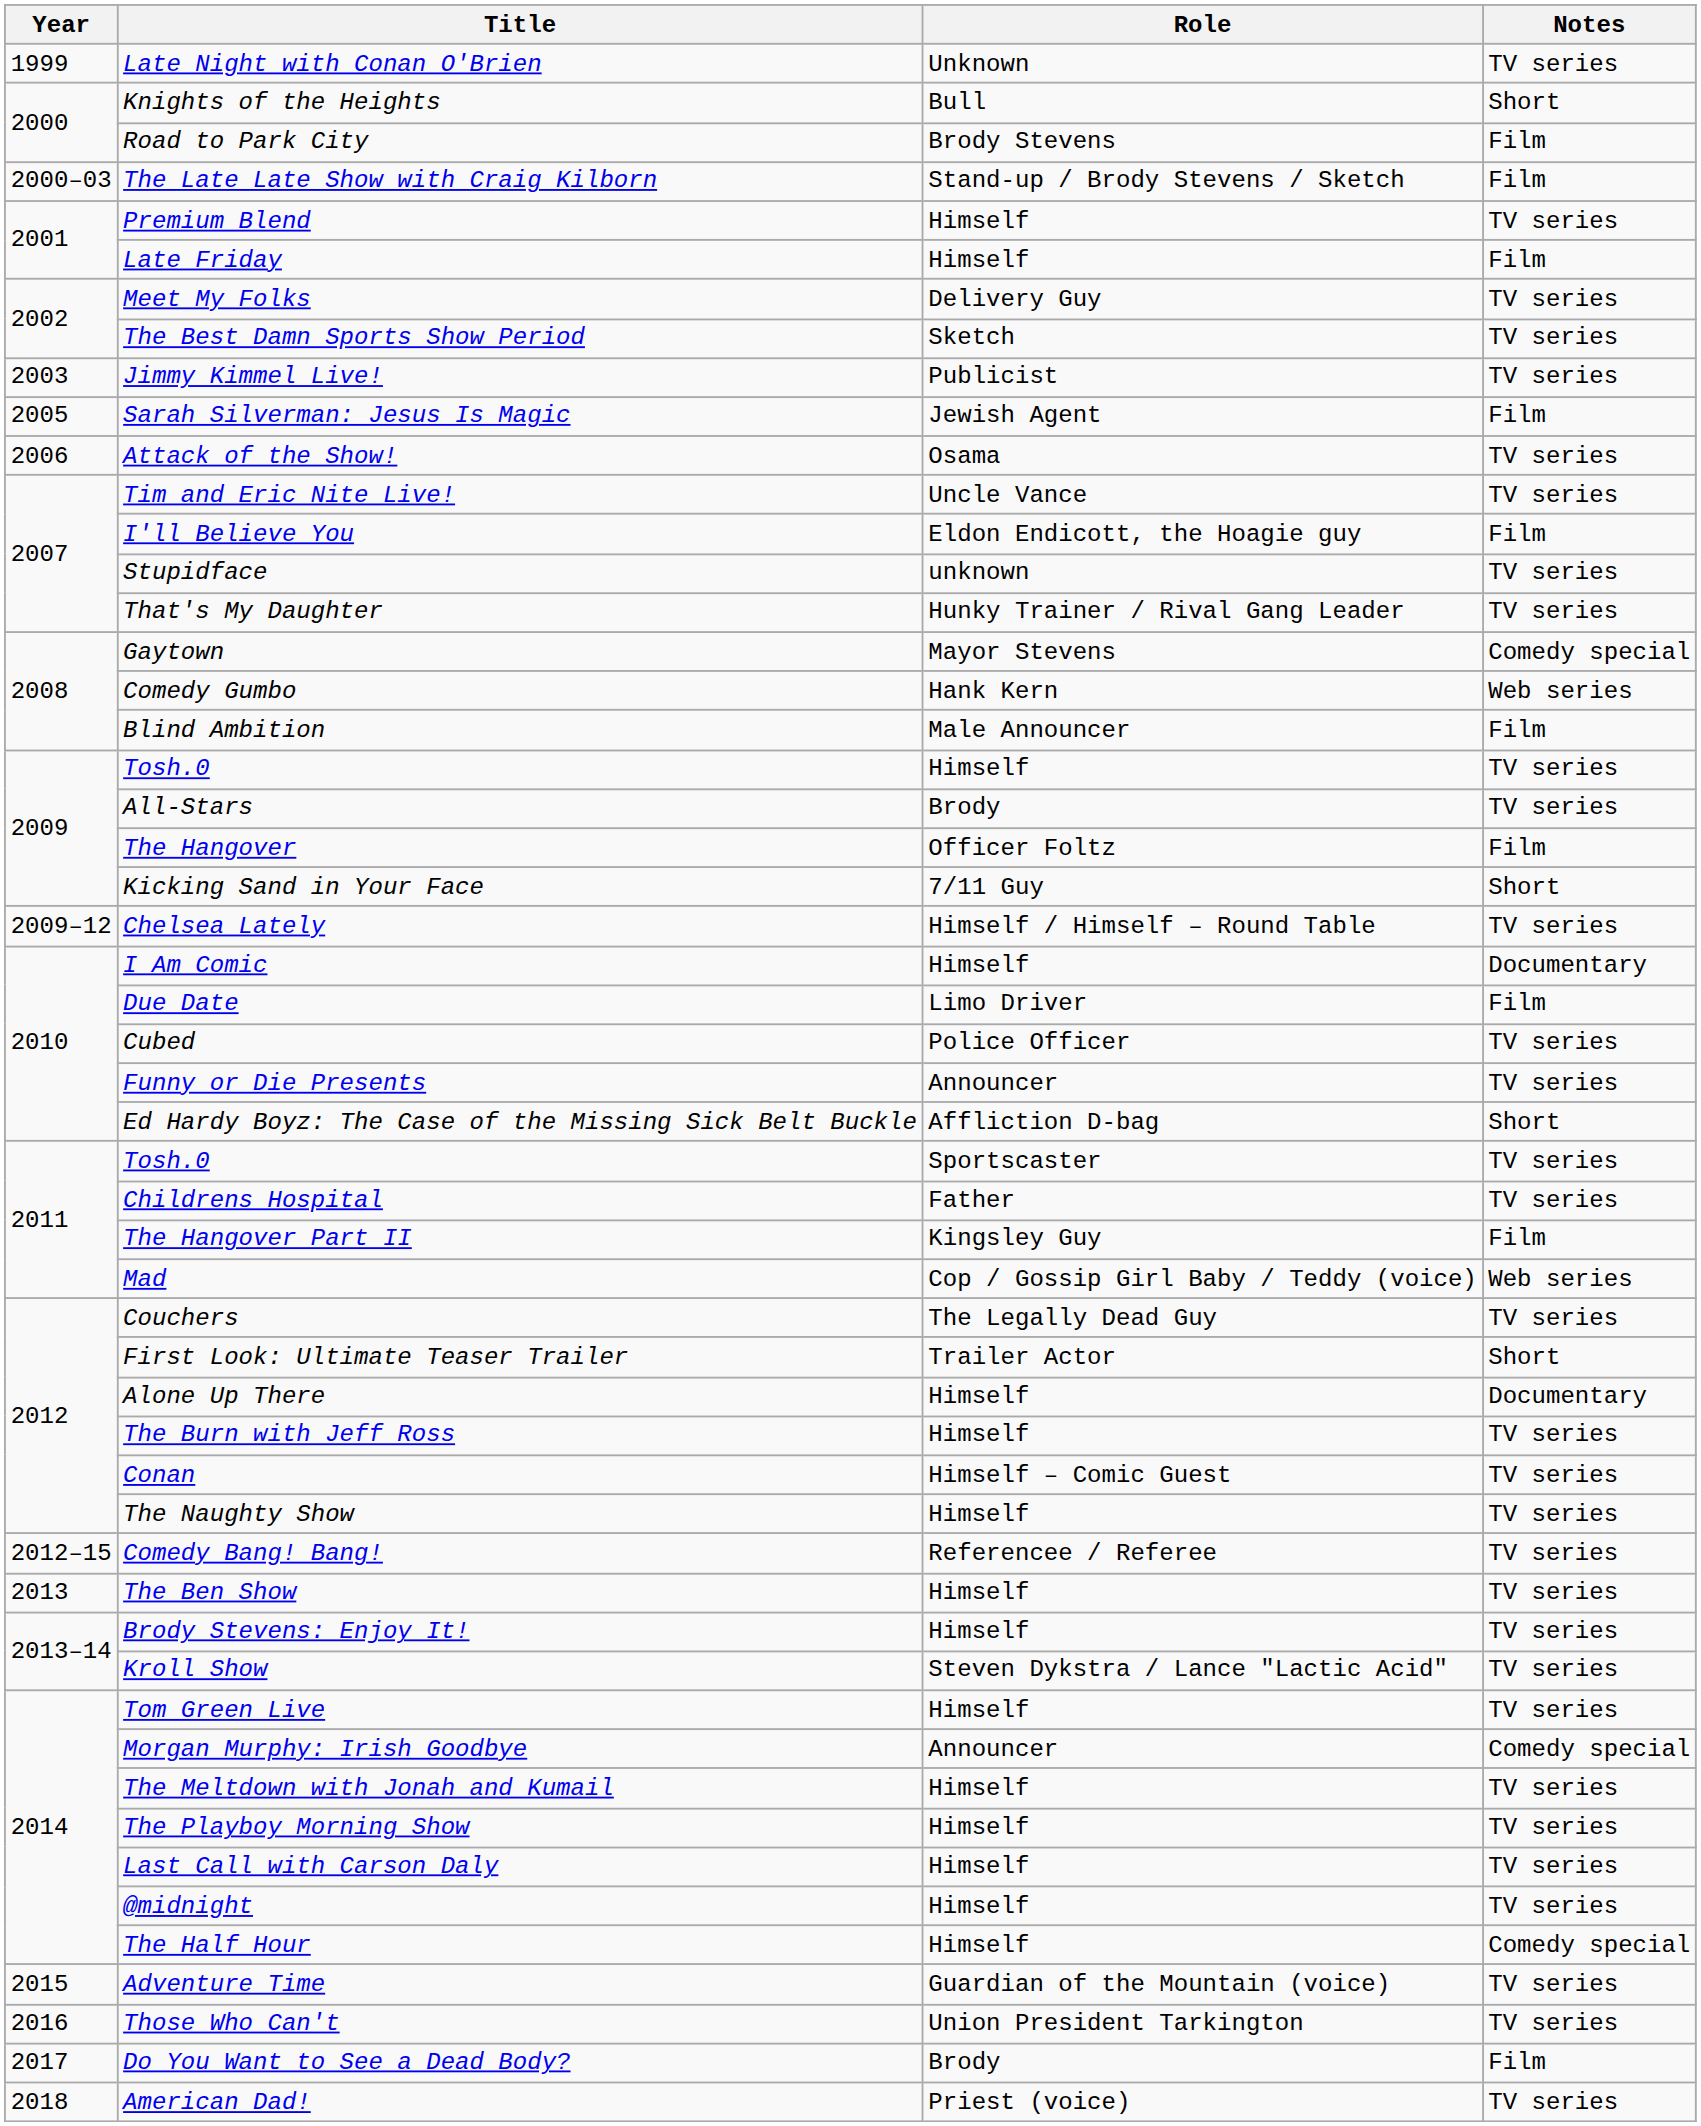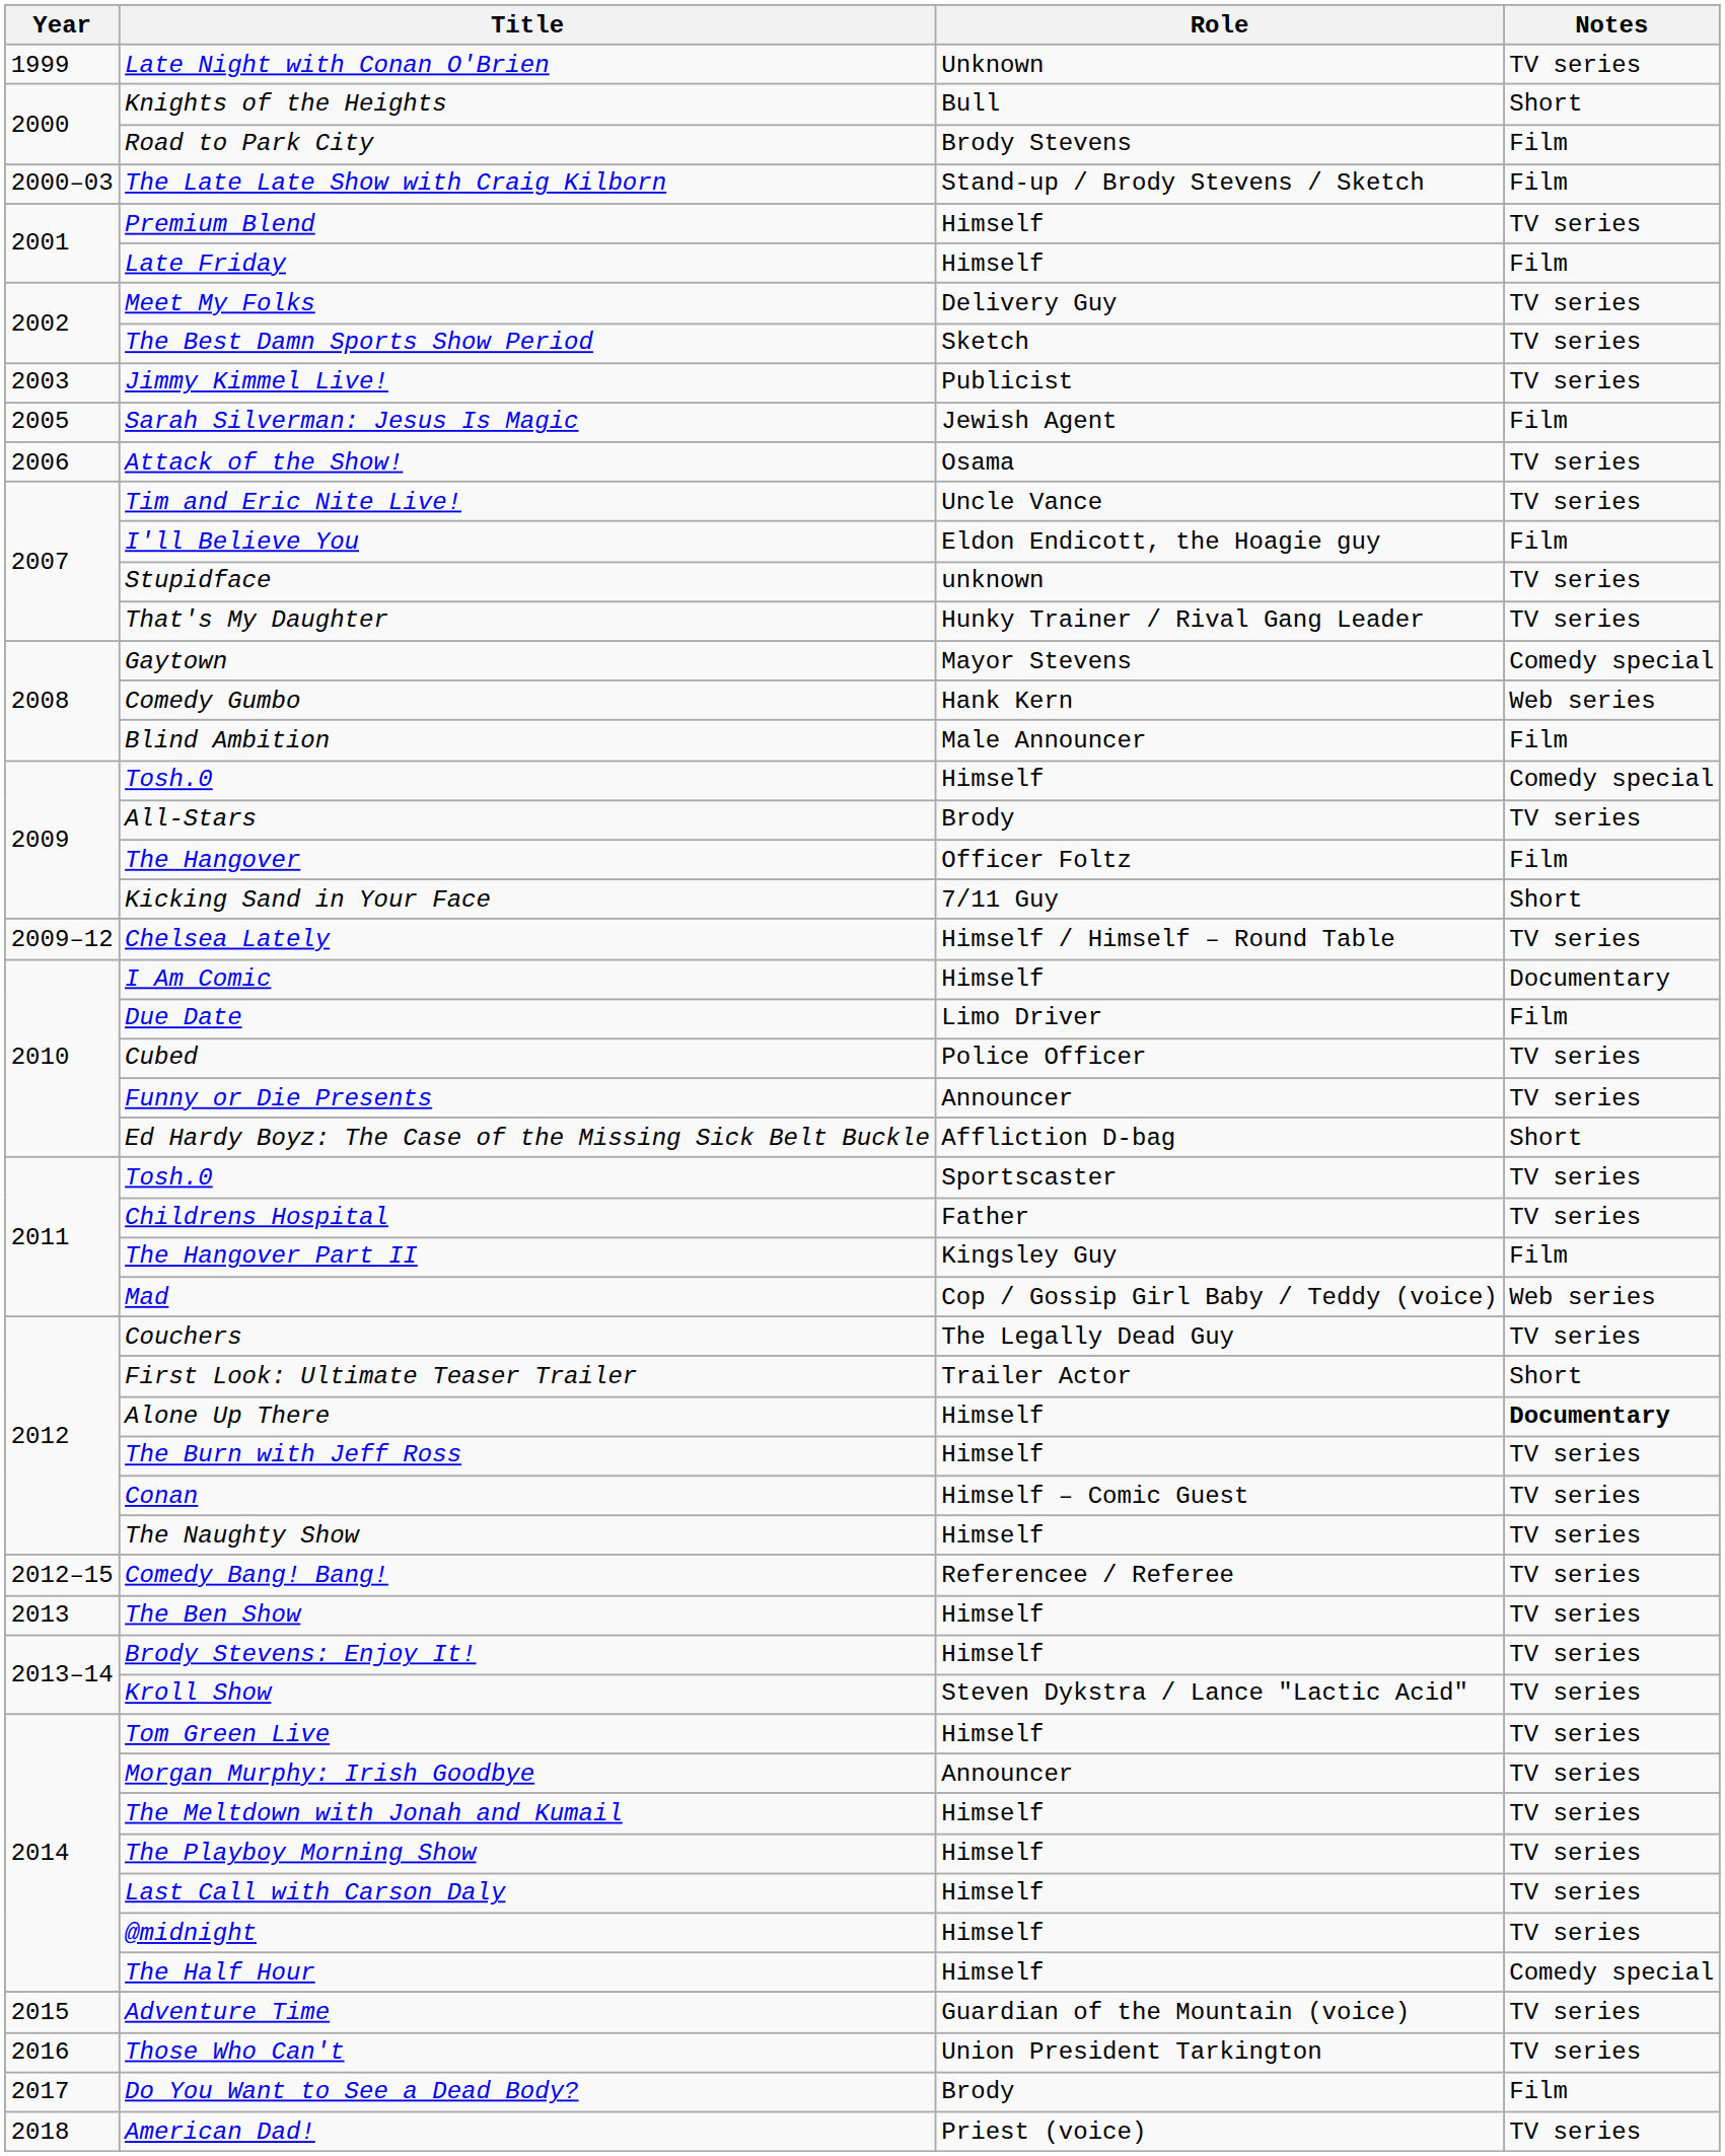Tosh.0 / Himself | Notes: TV series -> Comedy special
Alone Up There | Notes: normal -> bold
Morgan Murphy: Irish Goodbye | Notes: Comedy special -> TV series
